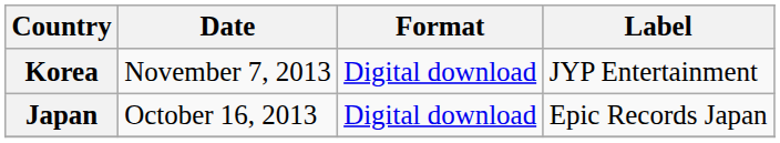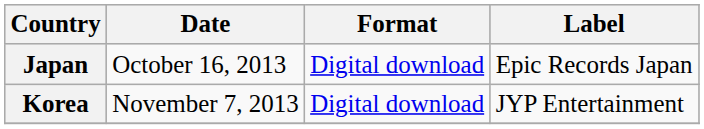rows swapped: Japan <-> Korea
